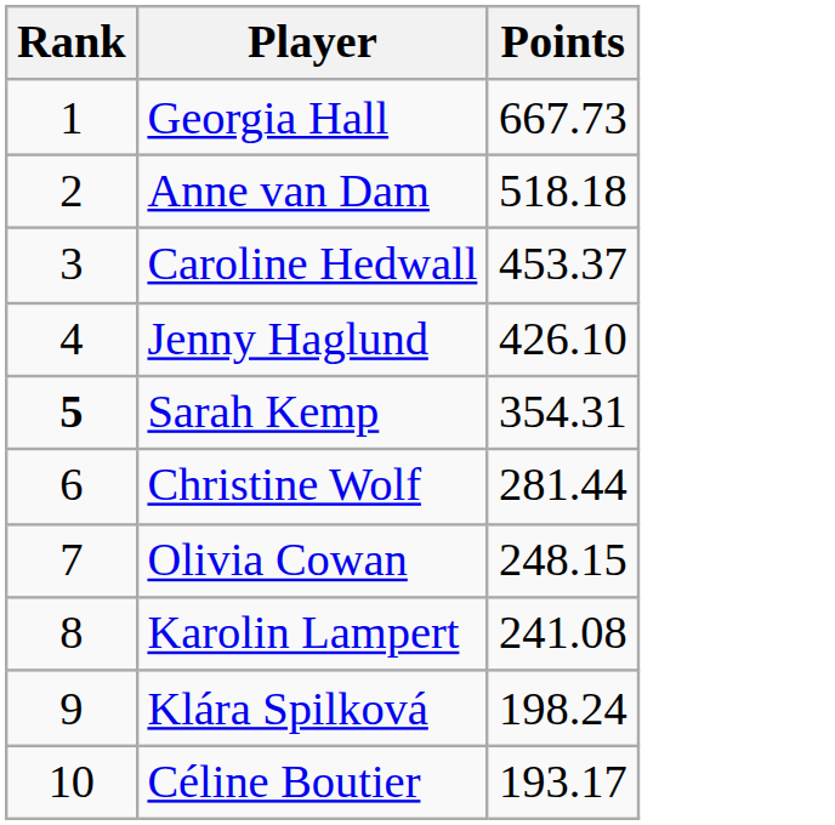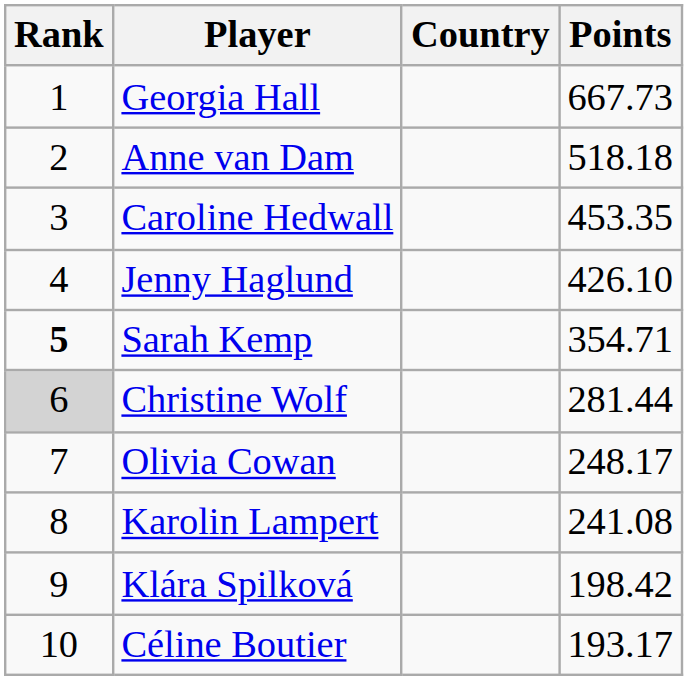+ column: Country
Caroline Hedwall | Points: 453.37 -> 453.35
Sarah Kemp | Points: 354.31 -> 354.71
Christine Wolf | Rank: no background -> lightgrey background
Olivia Cowan | Points: 248.15 -> 248.17
Klára Spilková | Points: 198.24 -> 198.42
